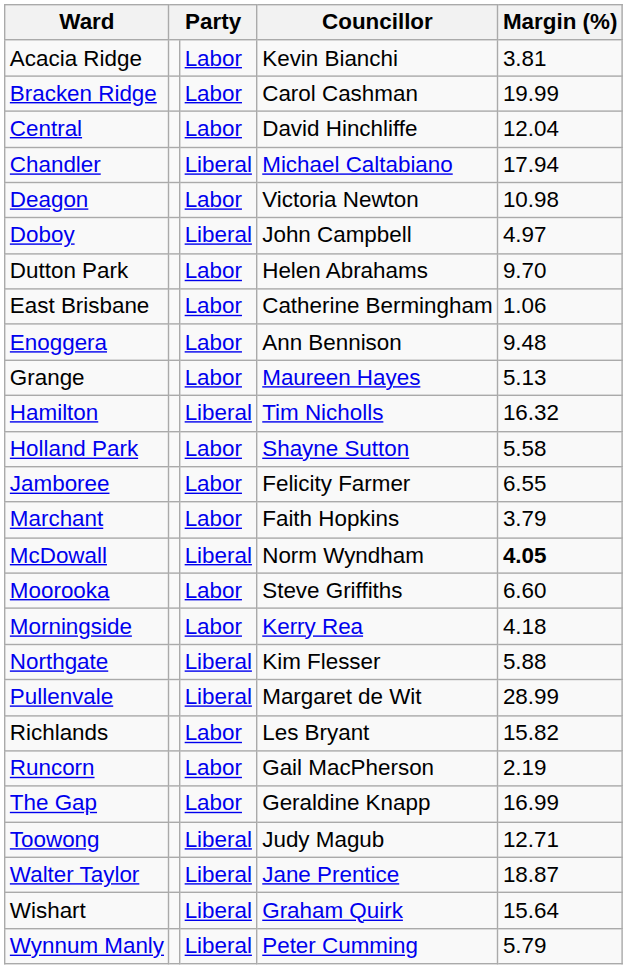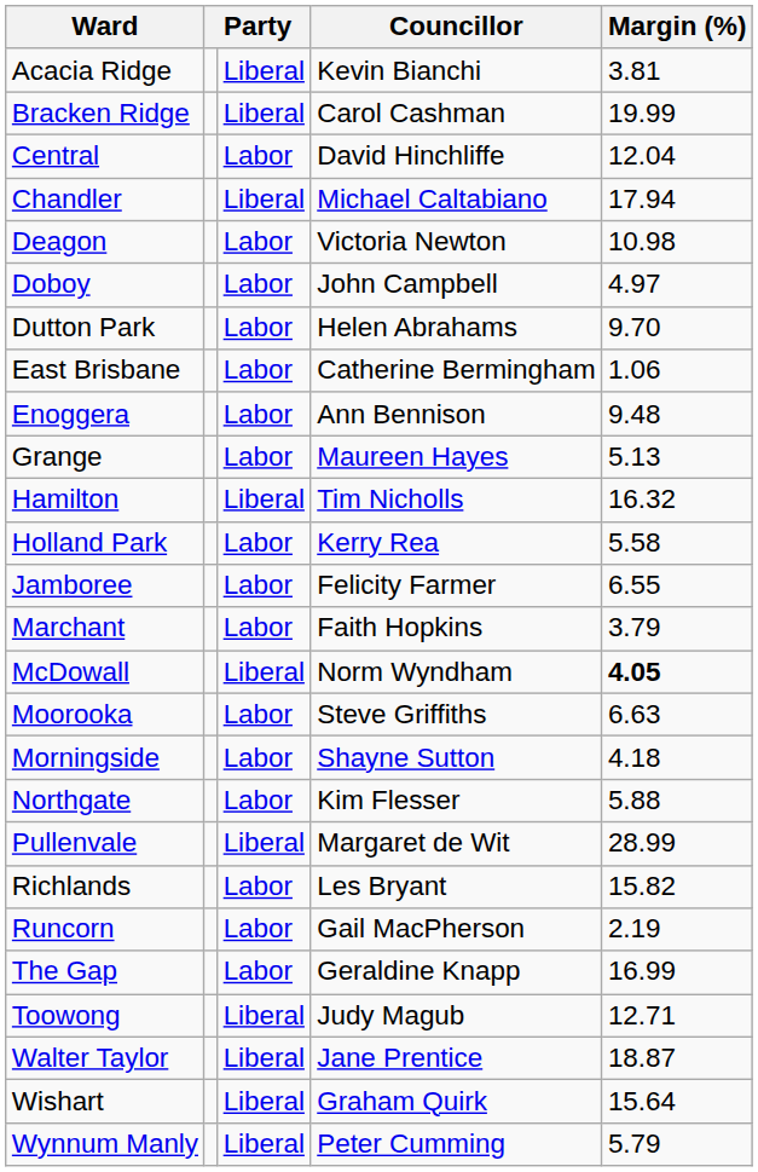Acacia Ridge | column 3: Labor -> Liberal
Bracken Ridge | column 3: Labor -> Liberal
Doboy | column 3: Liberal -> Labor
Holland Park | Councillor: Shayne Sutton -> Kerry Rea
Moorooka | Margin (%): 6.60 -> 6.63
Morningside | Councillor: Kerry Rea -> Shayne Sutton
Northgate | column 3: Liberal -> Labor
